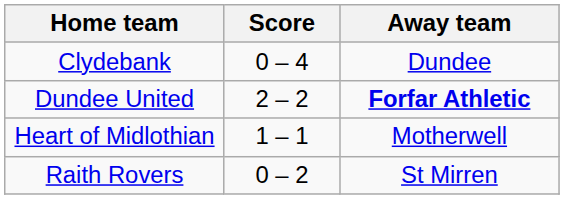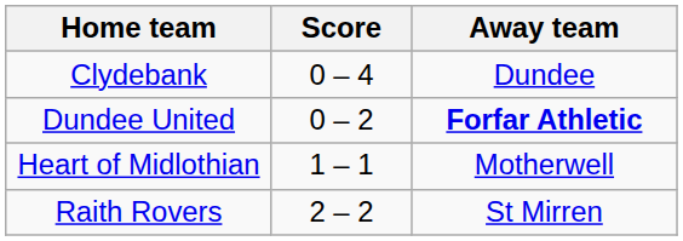Dundee United | Score: 2 – 2 -> 0 – 2
Raith Rovers | Score: 0 – 2 -> 2 – 2
